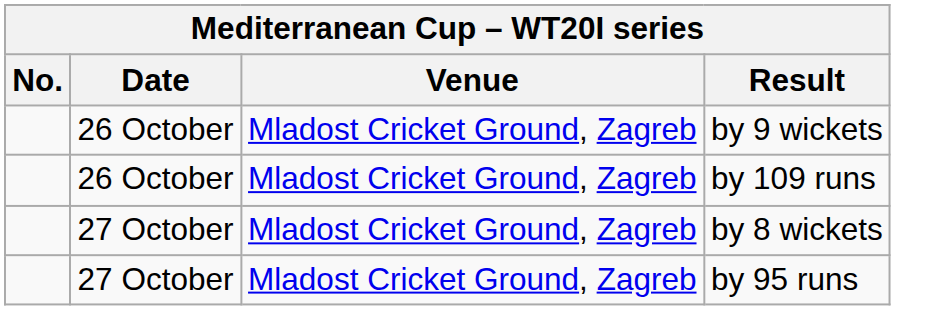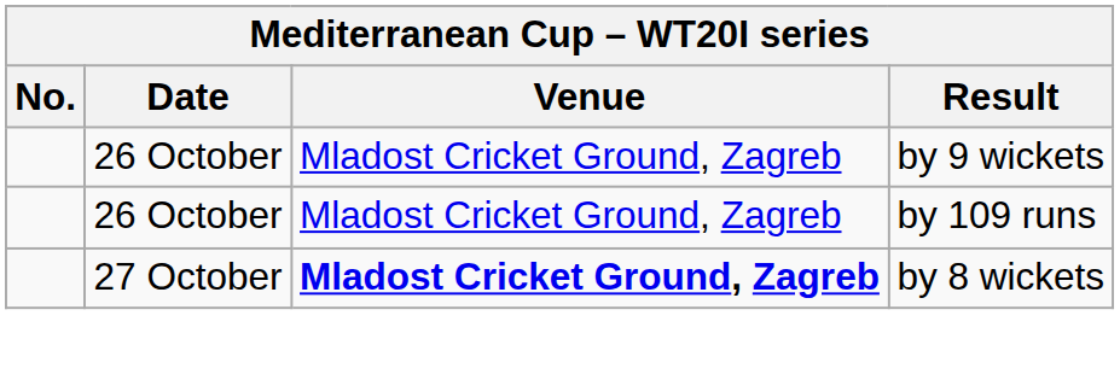by 8 wickets | Venue: normal -> bold
- row: 27 October | Mladost Cricket Ground, Zagreb | by 95 runs
